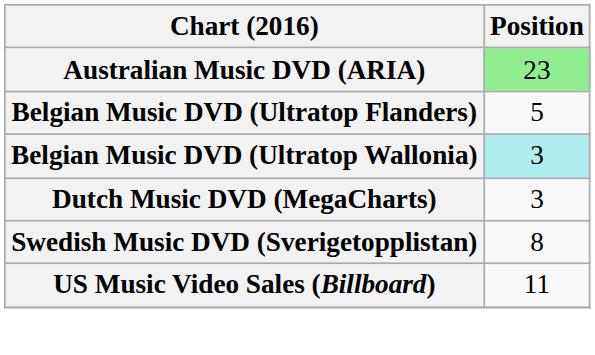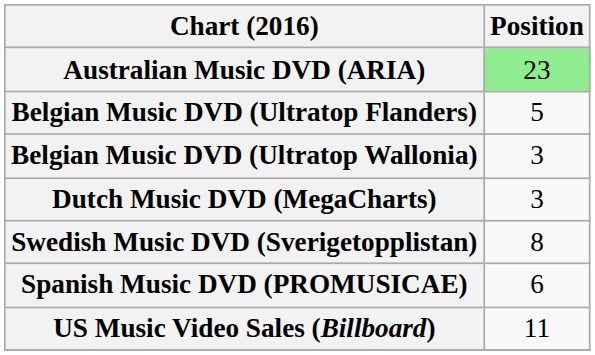Belgian Music DVD (Ultratop Wallonia) | Position: paleturquoise background -> no background
+ row: Spanish Music DVD (PROMUSICAE) | 6
